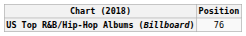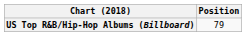US Top R&B/Hip-Hop Albums (Billboard) | Position: 76 -> 79
